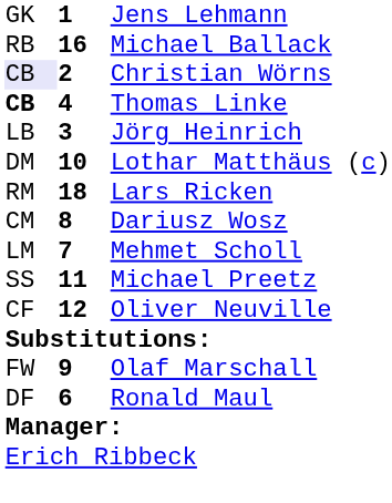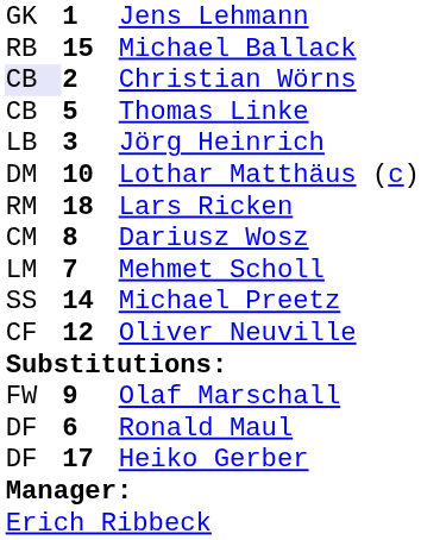Michael Ballack | column 2: 16 -> 15
Thomas Linke | column 1: bold -> normal
Thomas Linke | column 2: 4 -> 5
Michael Preetz | column 2: 11 -> 14
+ row: DF | 17 | Heiko Gerber
